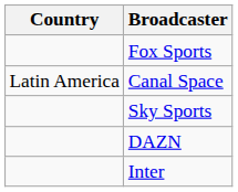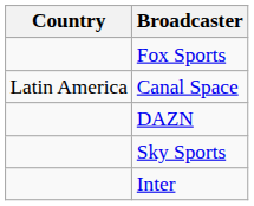rows swapped: DAZN <-> Sky Sports
